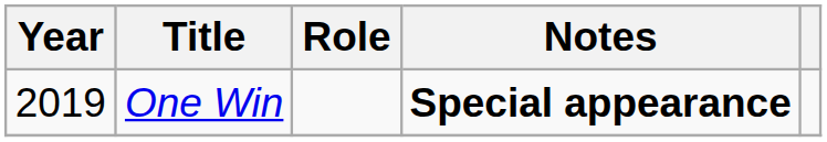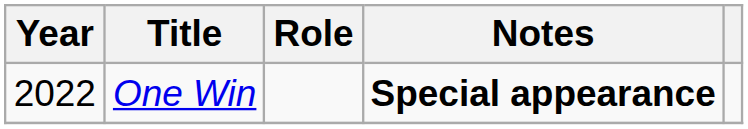One Win | Year: 2019 -> 2022
